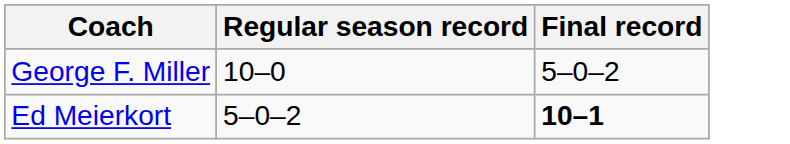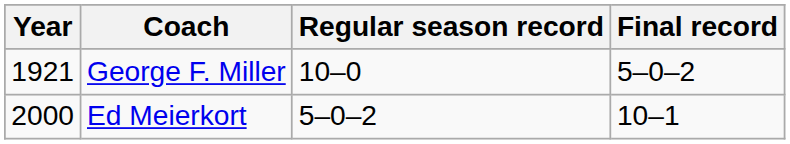+ column: Year | 1921 | 2000
Ed Meierkort | Final record: bold -> normal
